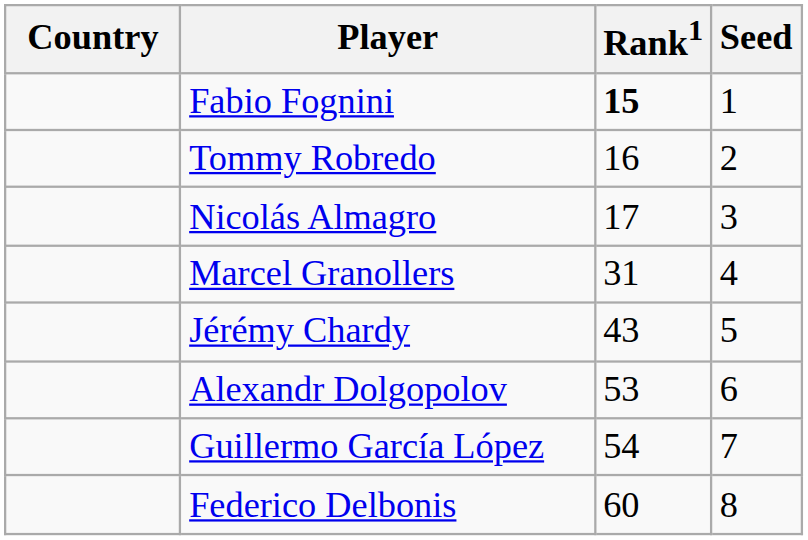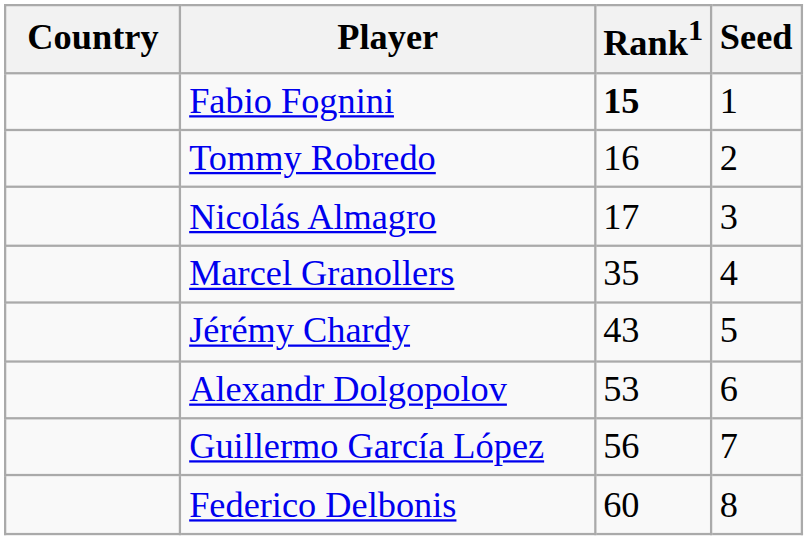Marcel Granollers | Rank1: 31 -> 35
Guillermo García López | Rank1: 54 -> 56
